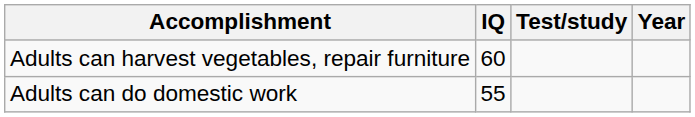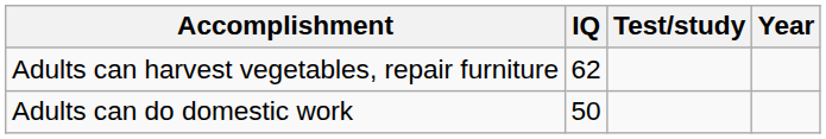Adults can harvest vegetables, repair furniture | IQ: 60 -> 62
Adults can do domestic work | IQ: 55 -> 50
